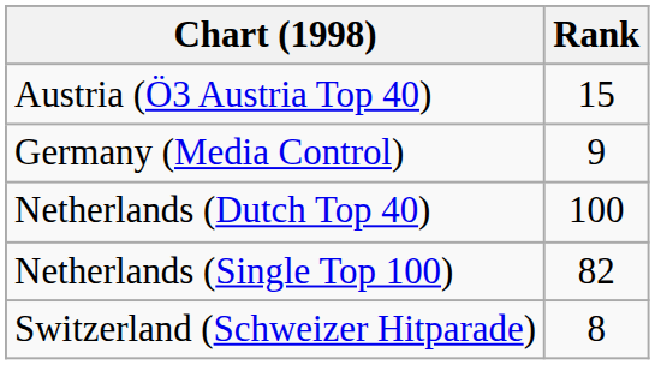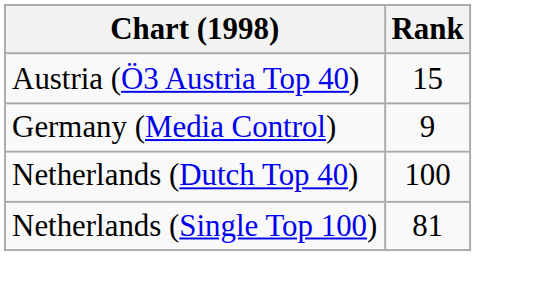Netherlands (Single Top 100) | Rank: 82 -> 81
- row: Switzerland (Schweizer Hitparade) | 8
